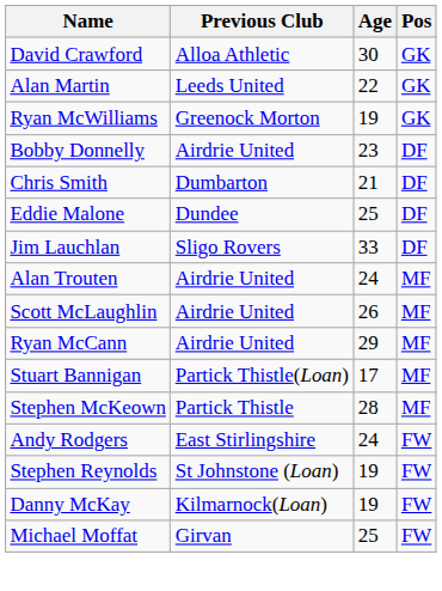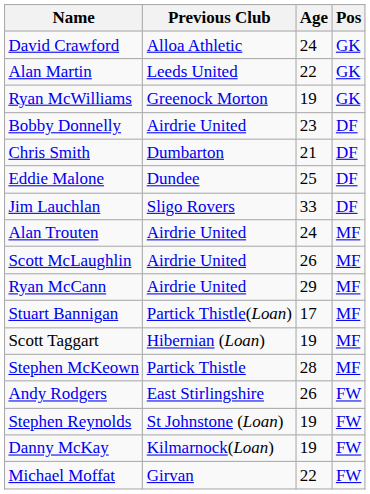David Crawford | Age: 30 -> 24
+ row: Scott Taggart | Hibernian (Loan) | 19 | MF
Andy Rodgers | Age: 24 -> 26
Michael Moffat | Age: 25 -> 22
